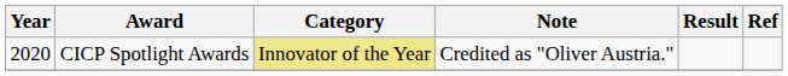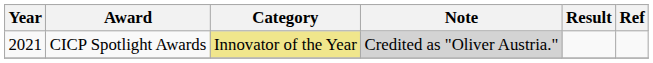CICP Spotlight Awards | Year: 2020 -> 2021
CICP Spotlight Awards | Note: no background -> lightgrey background
